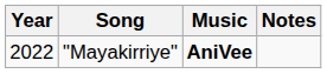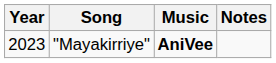"Mayakirriye" | Year: 2022 -> 2023
